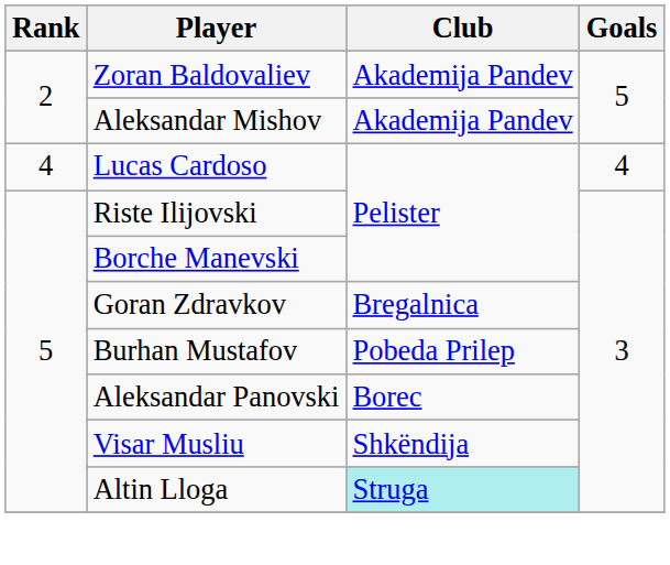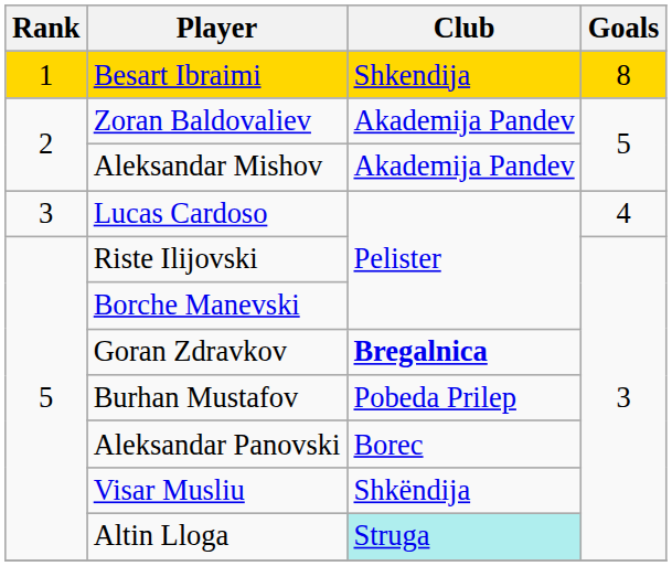+ row: 1 | Besart Ibraimi | Shkendija | 8
Lucas Cardoso | Rank: 4 -> 3
Goran Zdravkov | Club: normal -> bold
